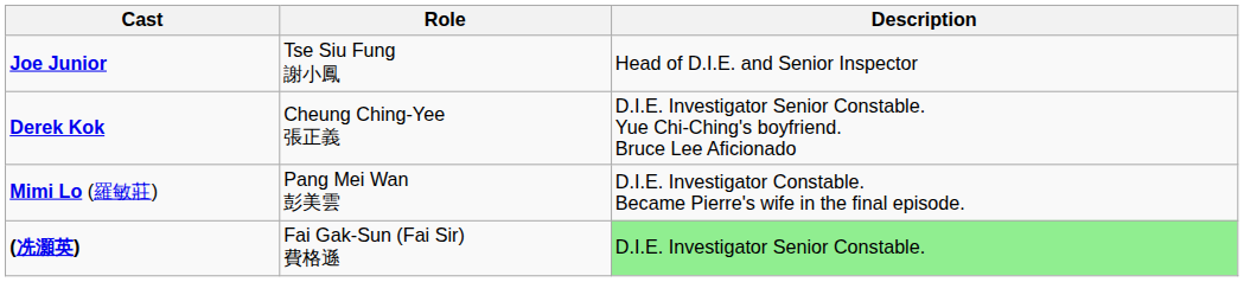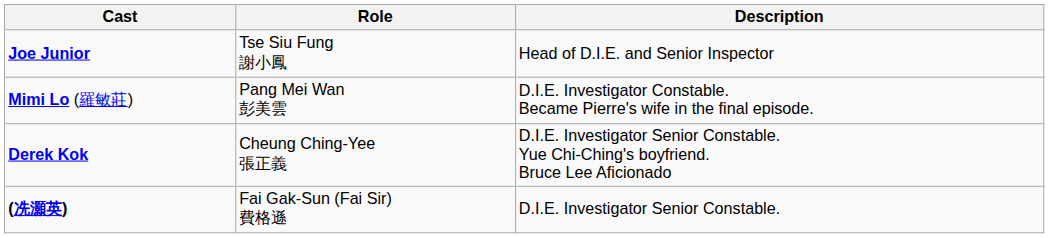rows swapped: Derek Kok <-> Mimi Lo (羅敏莊)
(冼灝英) | Description: lightgreen background -> no background
